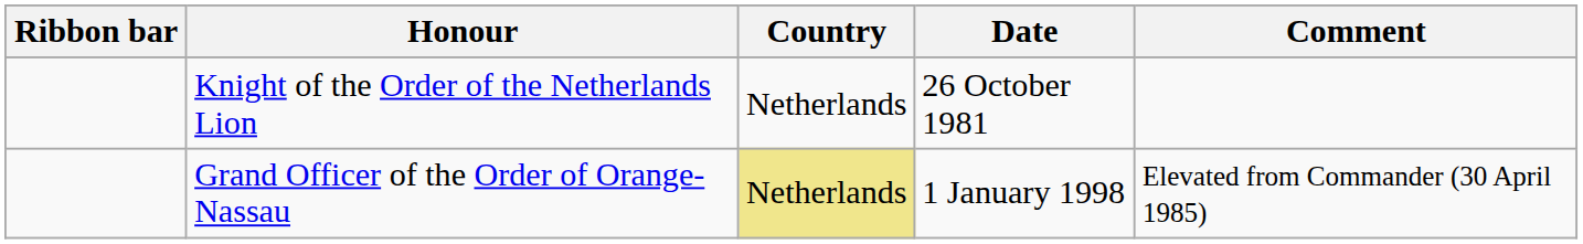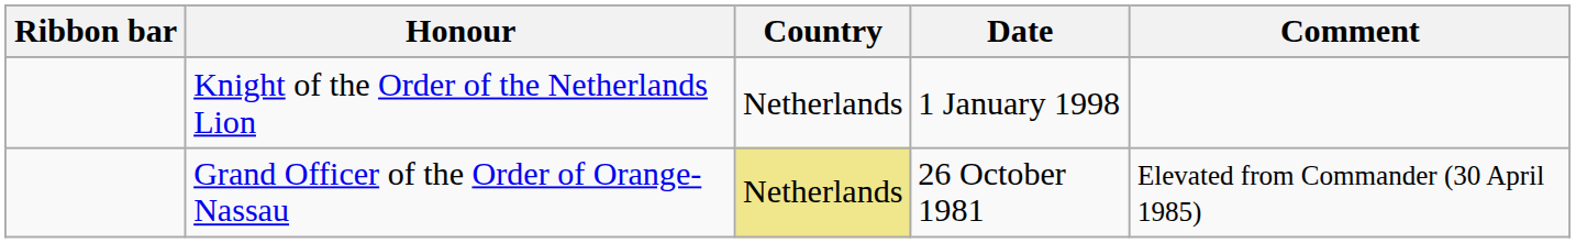Knight of the Order of the Netherlands Lion | Date: 26 October 1981 -> 1 January 1998
Grand Officer of the Order of Orange-Nassau | Date: 1 January 1998 -> 26 October 1981
